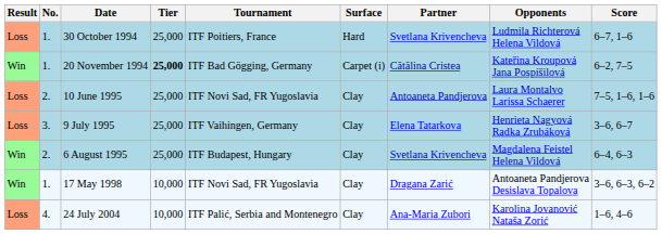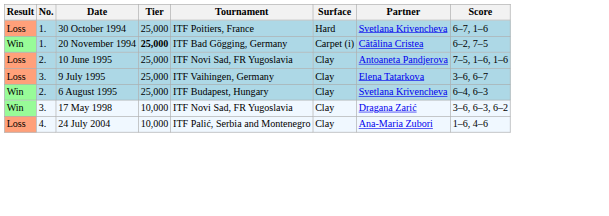- column: Opponents | Ludmila Richterová Helena Vildová | Kateřina Kroupová Jana Pospíšilová | Laura Montalvo Larissa Schaerer | Henrieta Nagyová Radka Zrubáková | Magdalena Feistel Helena Vildová | Antoaneta Pandjerova Desislava Topalova | Karolina Jovanović Nataša Zorić
17 May 1998 | No.: 1. -> 3.
